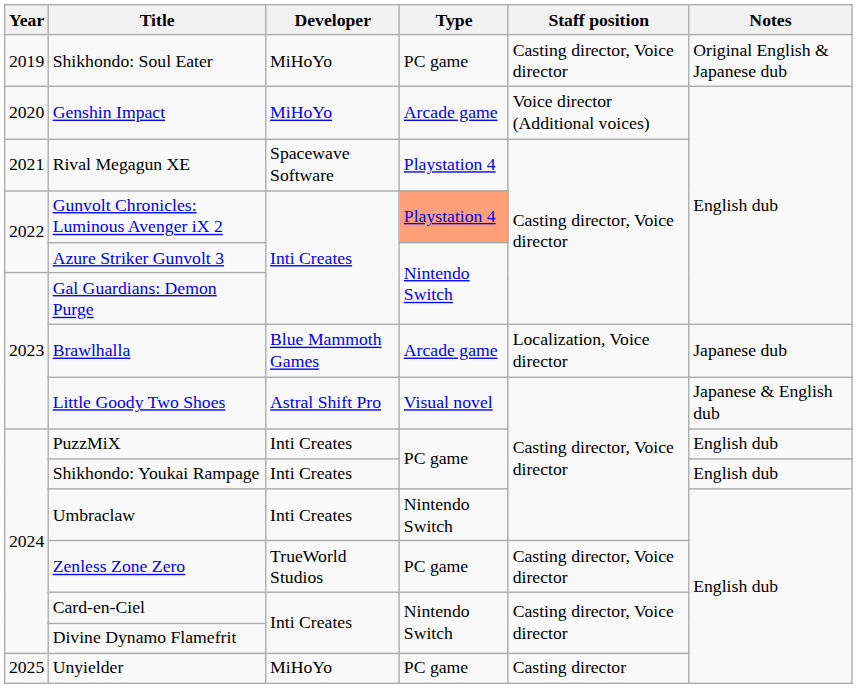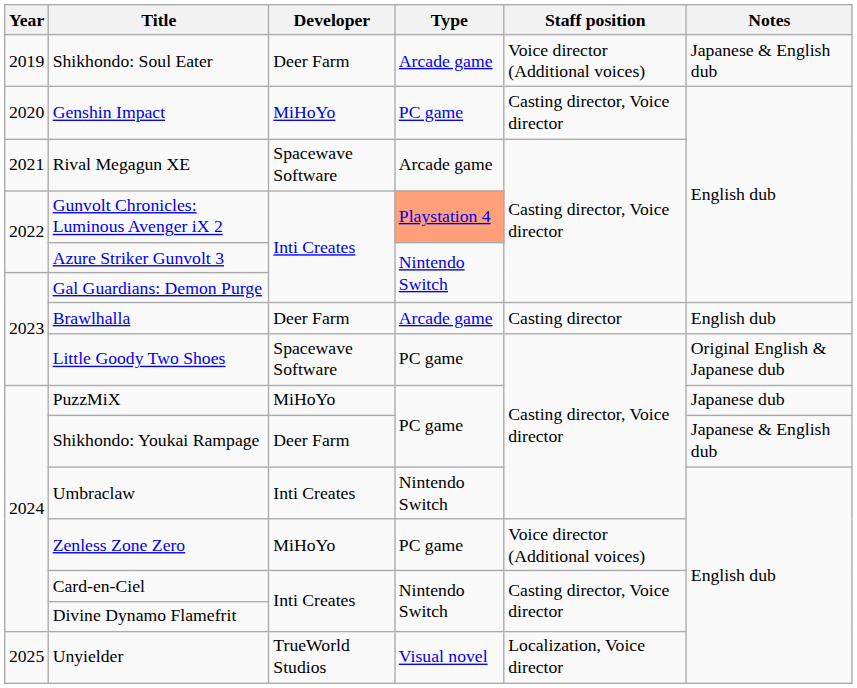Shikhondo: Soul Eater | Developer: MiHoYo -> Deer Farm
Shikhondo: Soul Eater | Type: PC game -> Arcade game
Shikhondo: Soul Eater | Staff position: Casting director, Voice director -> Voice director (Additional voices)
Shikhondo: Soul Eater | Notes: Original English & Japanese dub -> Japanese & English dub
Genshin Impact | Type: Arcade game -> PC game
Genshin Impact | Staff position: Voice director (Additional voices) -> Casting director, Voice director
Rival Megagun XE | Type: Playstation 4 -> Arcade game
Brawlhalla | Developer: Blue Mammoth Games -> Deer Farm
Brawlhalla | Staff position: Localization, Voice director -> Casting director
Brawlhalla | Notes: Japanese dub -> English dub
Little Goody Two Shoes | Developer: Astral Shift Pro -> Spacewave Software
Little Goody Two Shoes | Type: Visual novel -> PC game
Little Goody Two Shoes | Notes: Japanese & English dub -> Original English & Japanese dub
PuzzMiX | Developer: Inti Creates -> MiHoYo
PuzzMiX | Notes: English dub -> Japanese dub
Shikhondo: Youkai Rampage | Developer: Inti Creates -> Deer Farm
Shikhondo: Youkai Rampage | Notes: English dub -> Japanese & English dub
Zenless Zone Zero | Developer: TrueWorld Studios -> MiHoYo
Zenless Zone Zero | Staff position: Casting director, Voice director -> Voice director (Additional voices)
Unyielder | Developer: MiHoYo -> TrueWorld Studios
Unyielder | Type: PC game -> Visual novel
Unyielder | Staff position: Casting director -> Localization, Voice director
